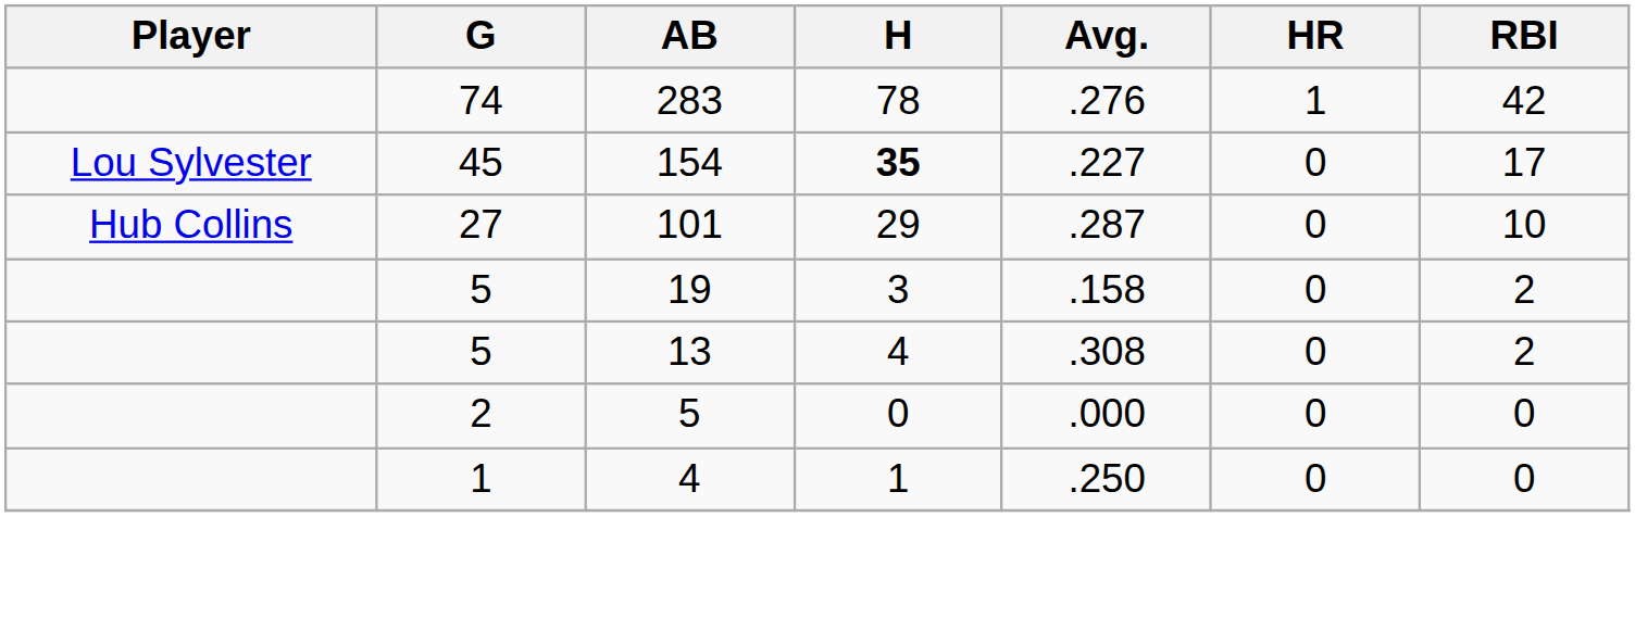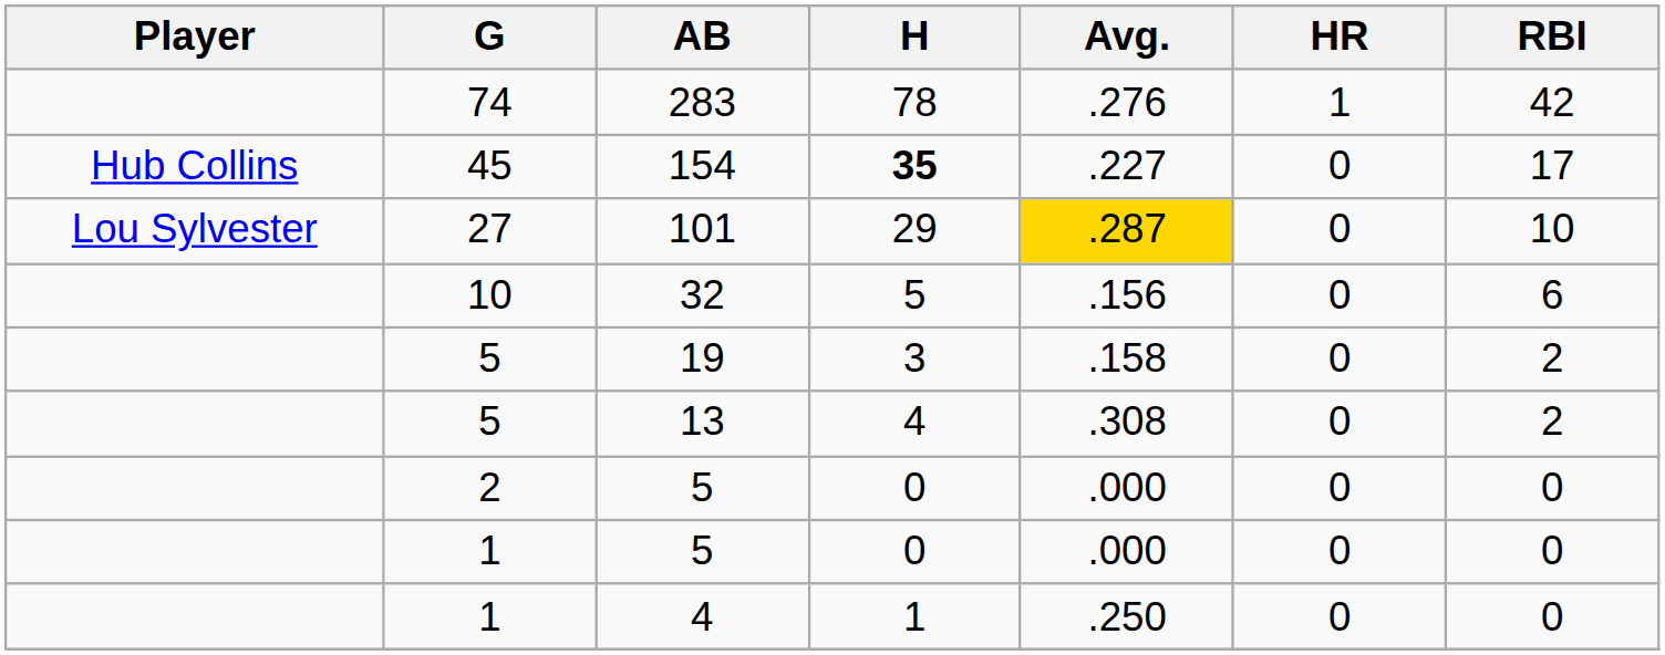154 | Player: Lou Sylvester -> Hub Collins
101 | Player: Hub Collins -> Lou Sylvester
101 | Avg.: no background -> gold background
+ row: 10 | 32 | 5 | .156 | 0 | 6
+ row: 1 | 5 | 0 | .000 | 0 | 0
